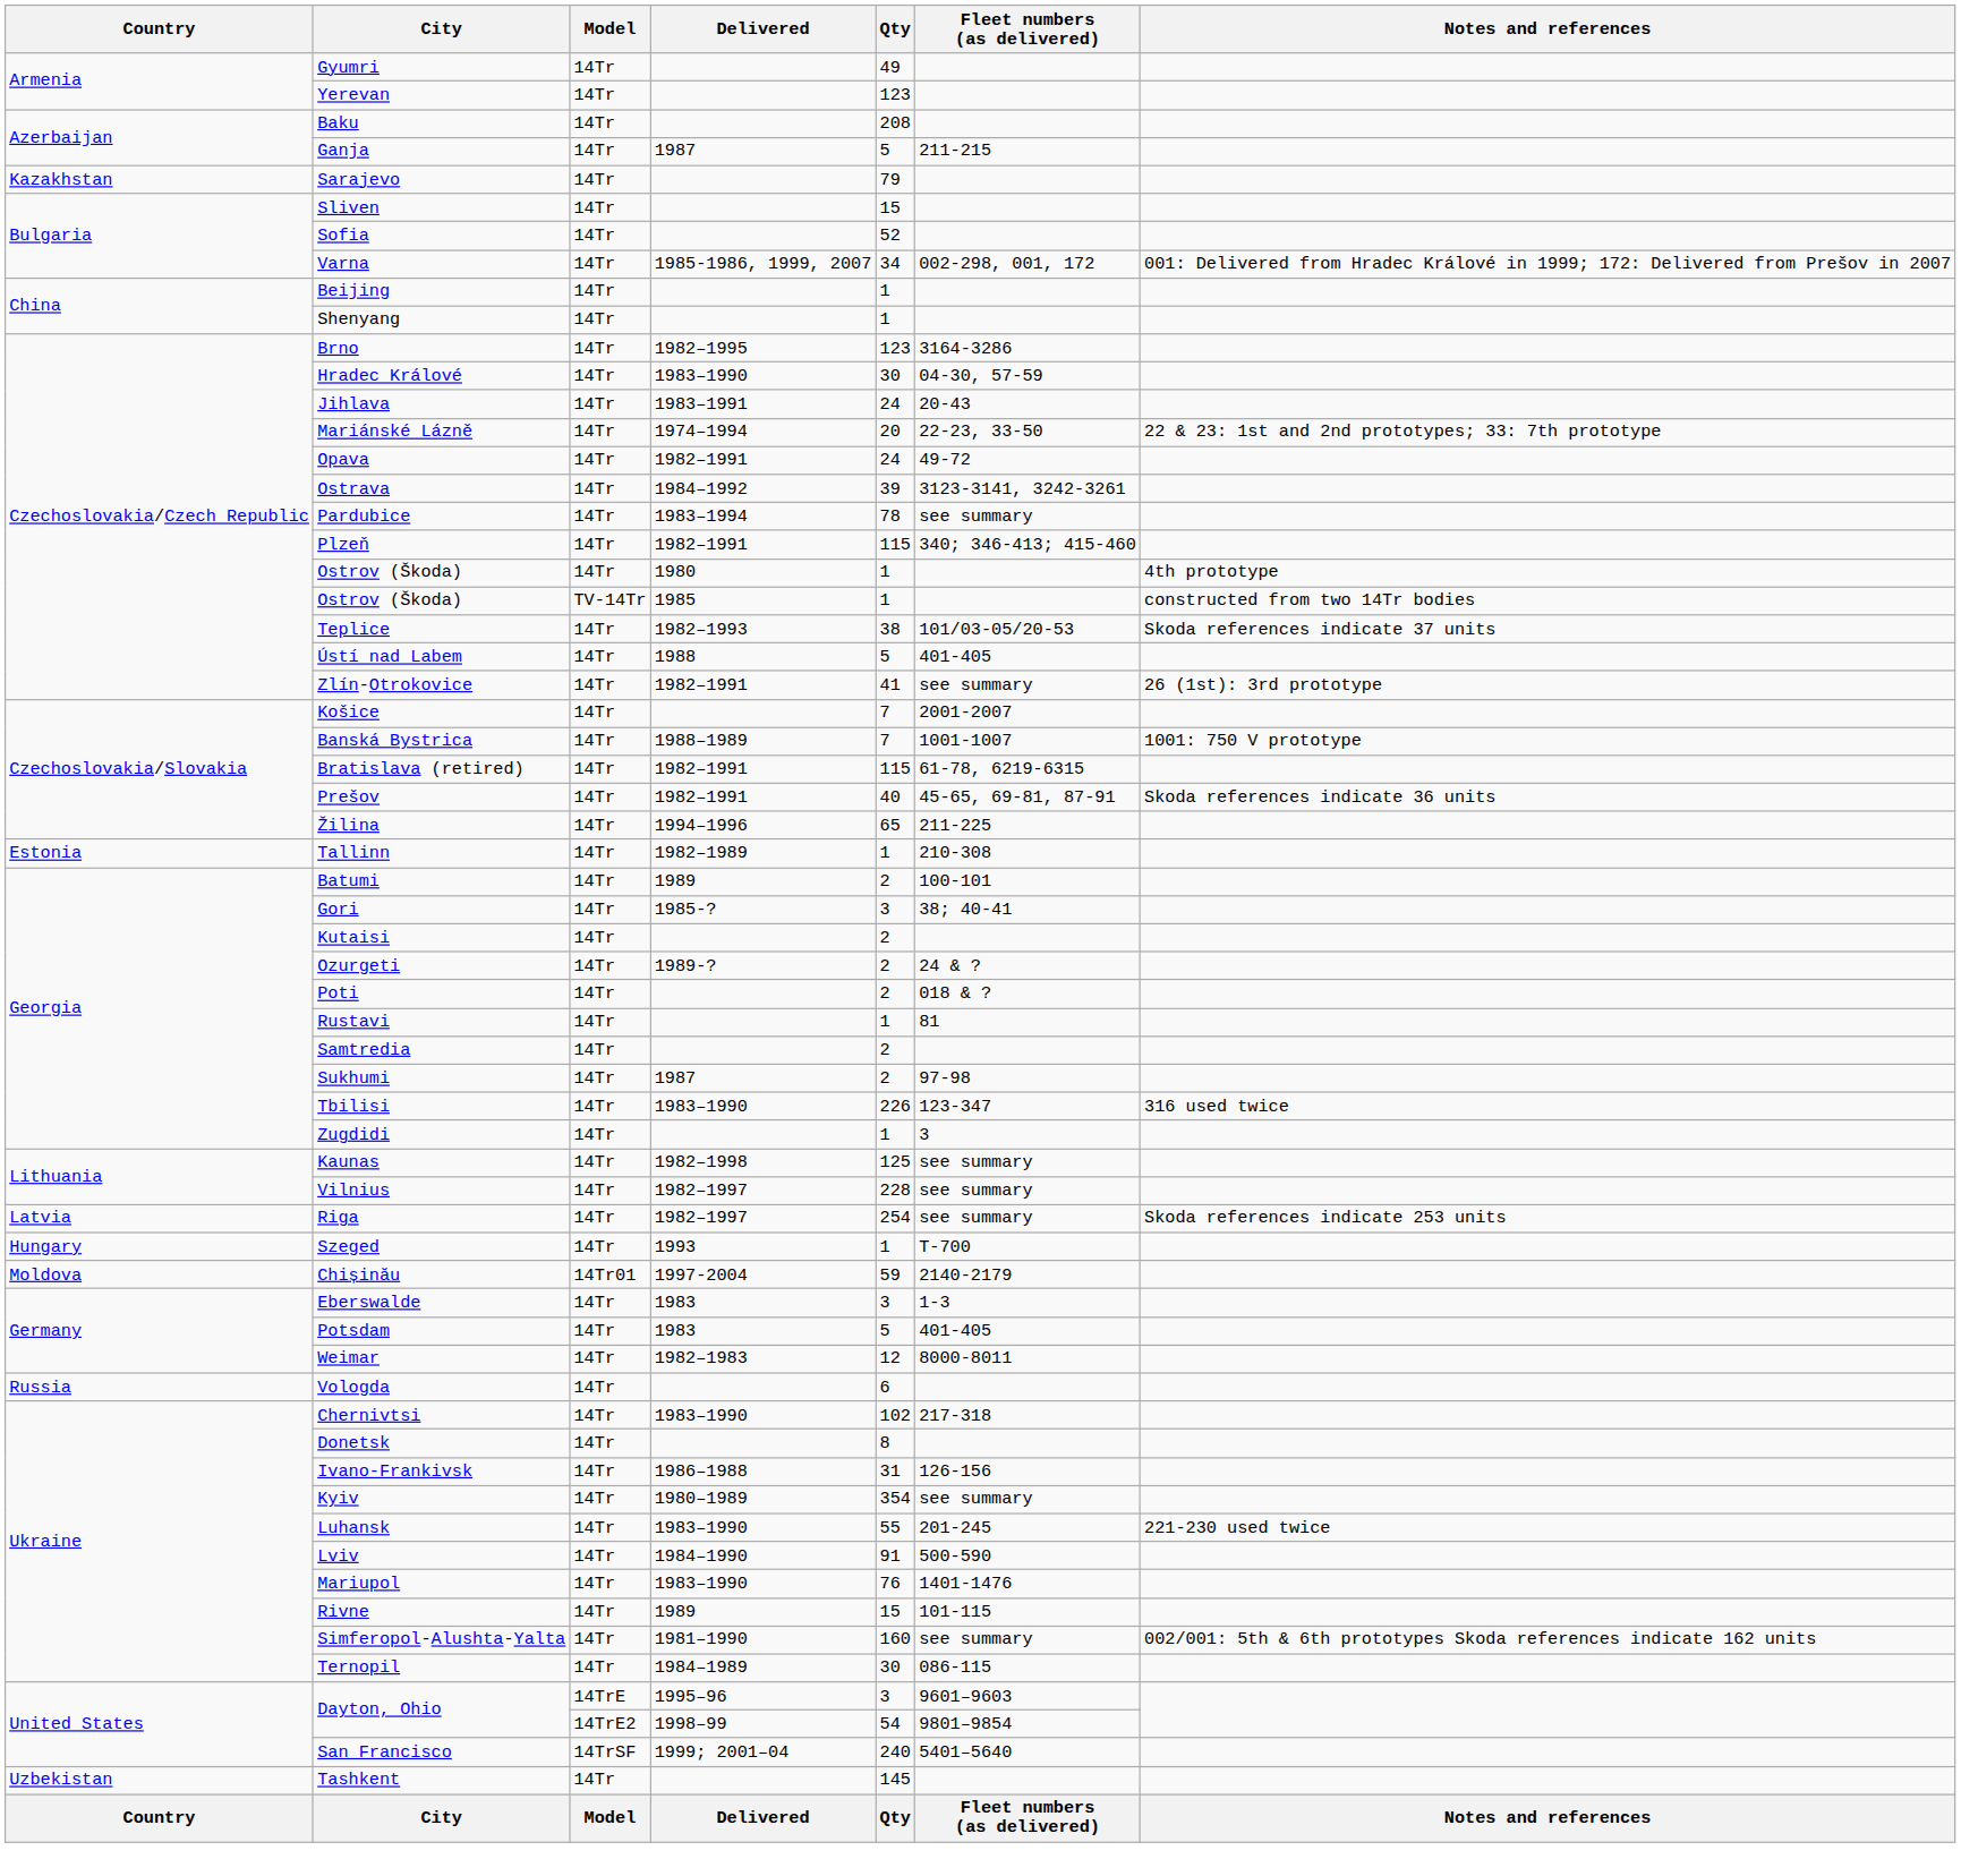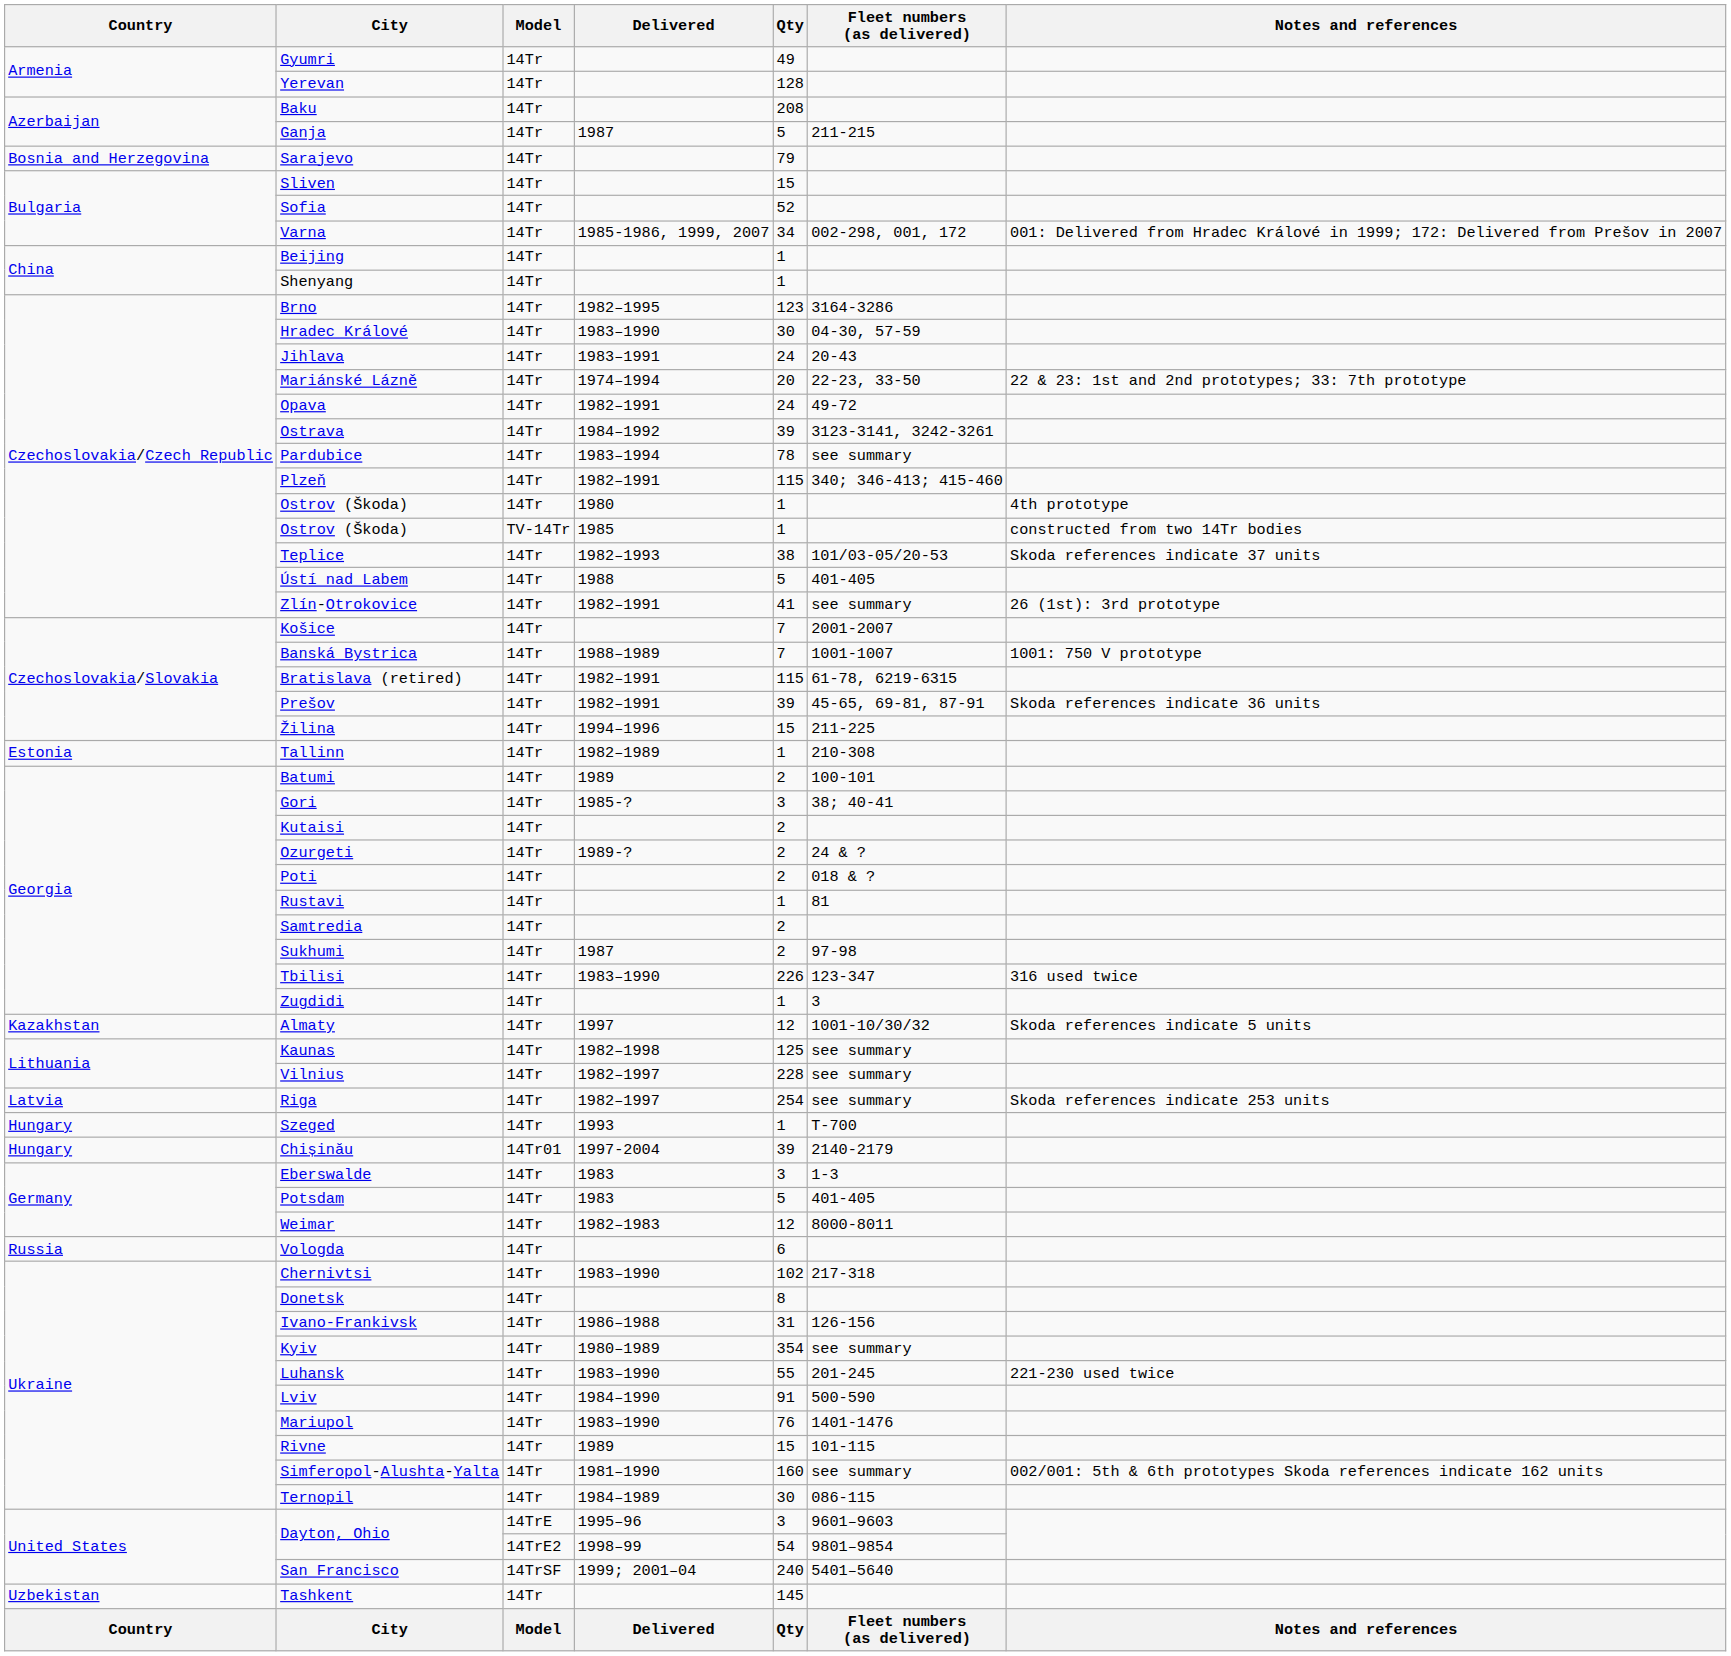Yerevan | Qty: 123 -> 128
Sarajevo | Country: Kazakhstan -> Bosnia and Herzegovina
Prešov | Qty: 40 -> 39
Žilina | Qty: 65 -> 15
+ row: Kazakhstan | Almaty | 14Tr | 1997 | 12 | 1001-10/30/32 | Skoda references indicate 5 units
Chișinău | Country: Moldova -> Hungary
Chișinău | Qty: 59 -> 39
